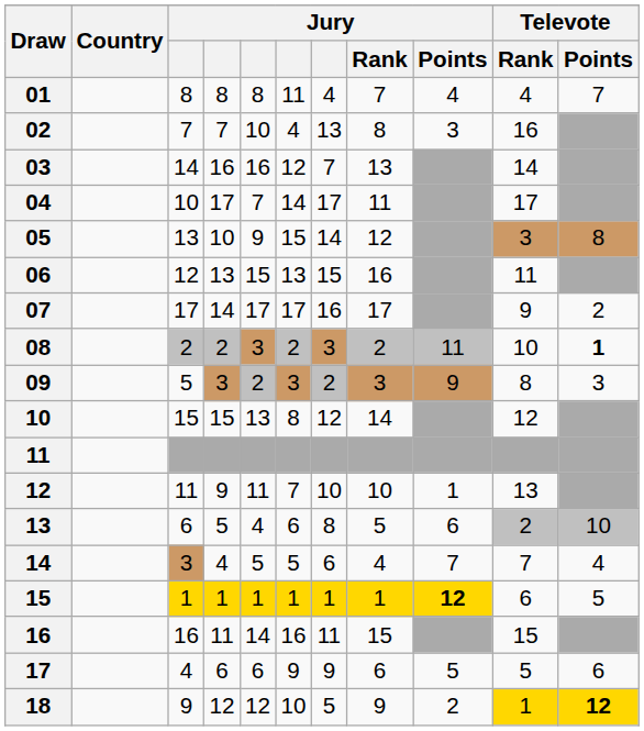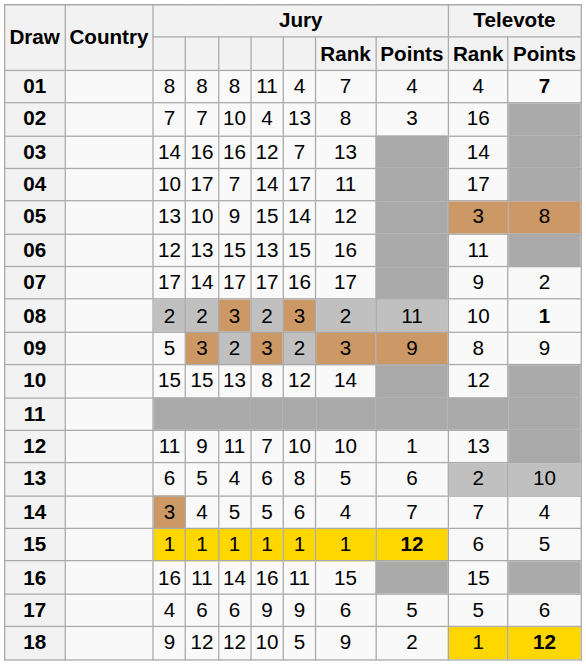01 | Televote / Points: normal -> bold
09 | Televote / Points: 3 -> 9
